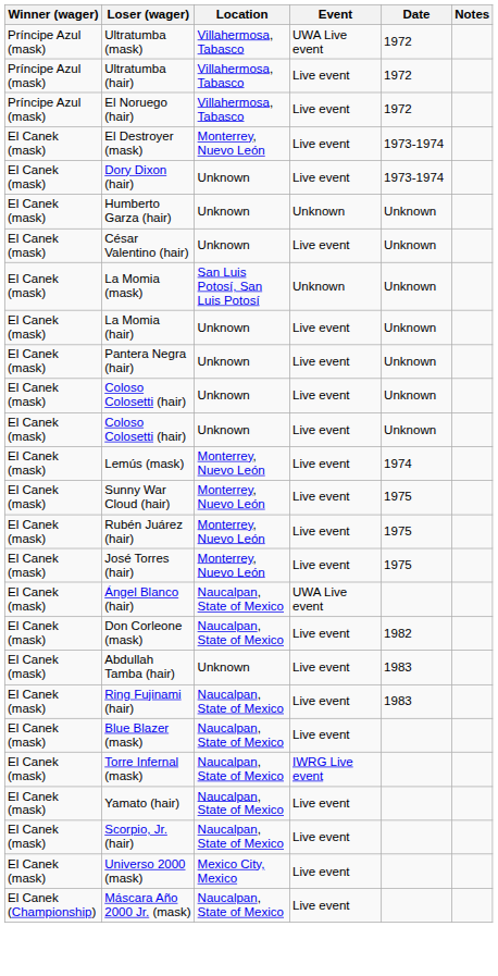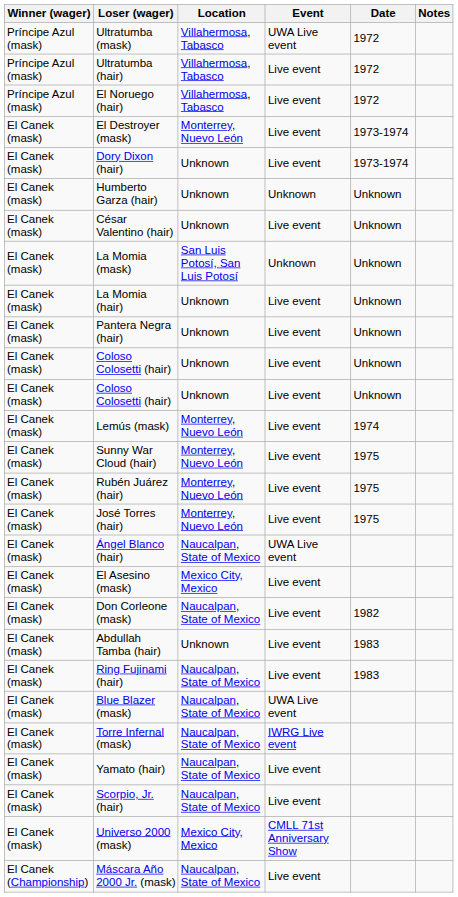+ row: El Canek (mask) | El Asesino (mask) | Mexico City, Mexico | Live event
Blue Blazer (mask) | Event: Live event -> UWA Live event
Universo 2000 (mask) | Event: Live event -> CMLL 71st Anniversary Show
